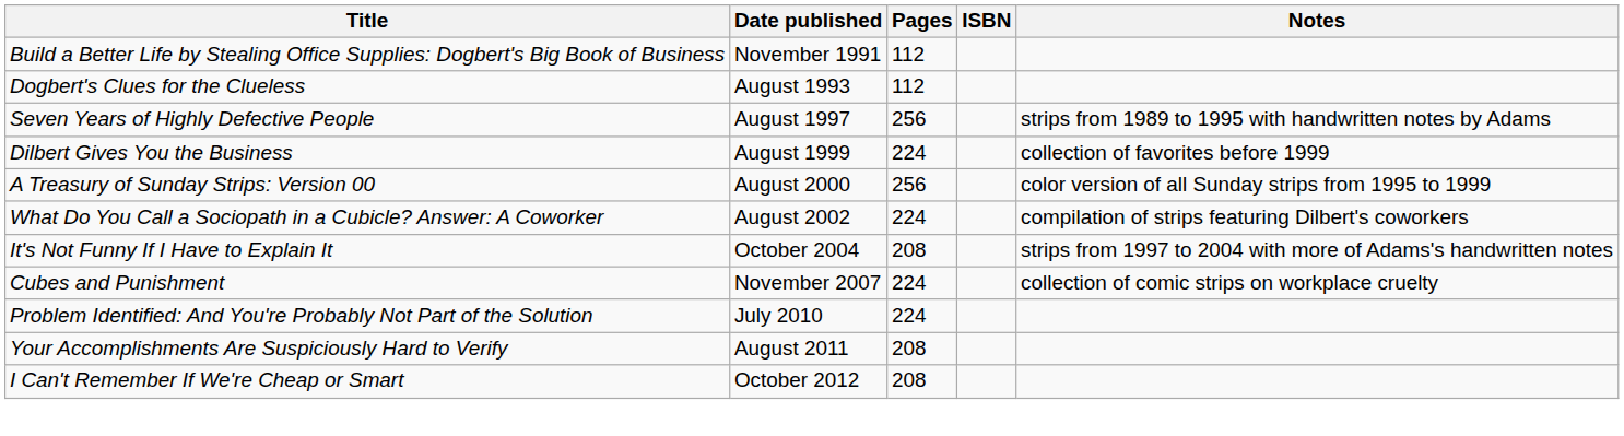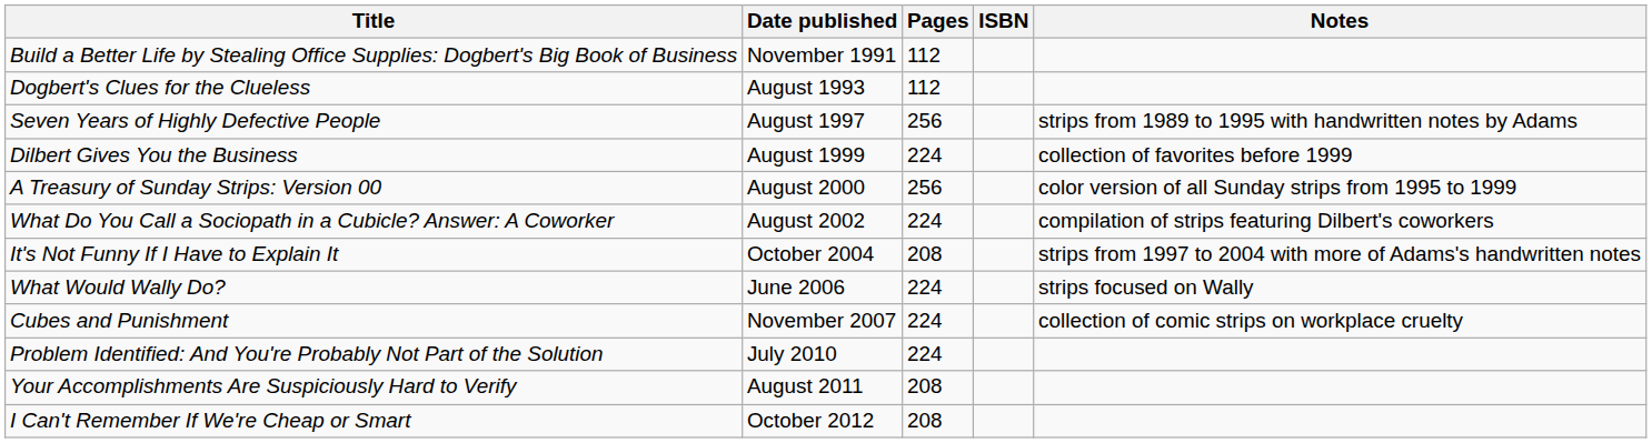+ row: What Would Wally Do? | June 2006 | 224 | strips focused on Wally
